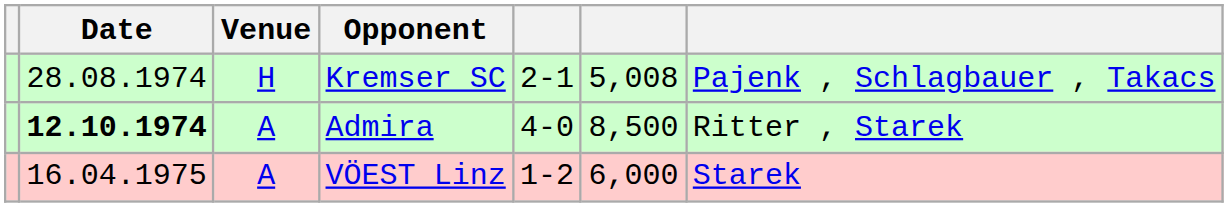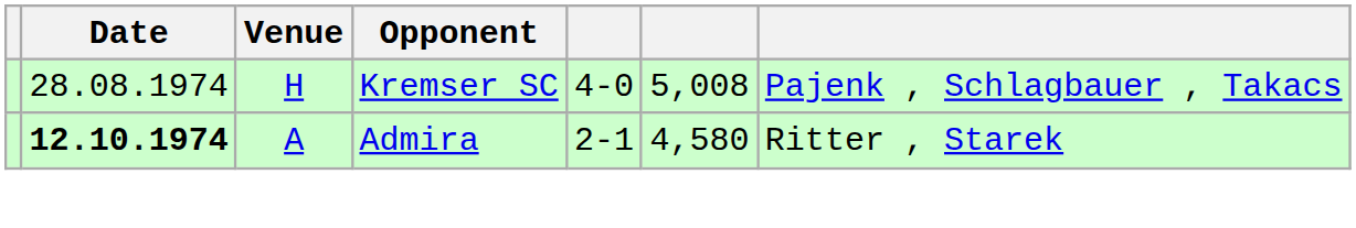Kremser SC | column 5: 2-1 -> 4-0
Admira | column 5: 4-0 -> 2-1
Admira | column 6: 8,500 -> 4,580
- row: 16.04.1975 | A | VÖEST Linz | 1-2 | 6,000 | Starek
